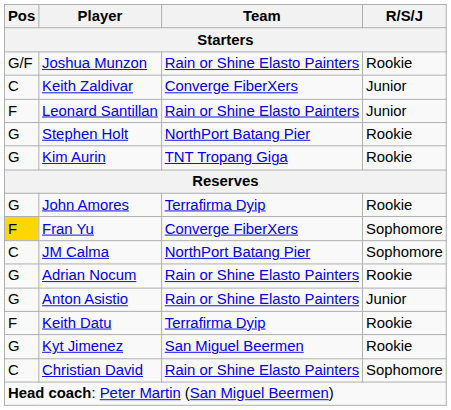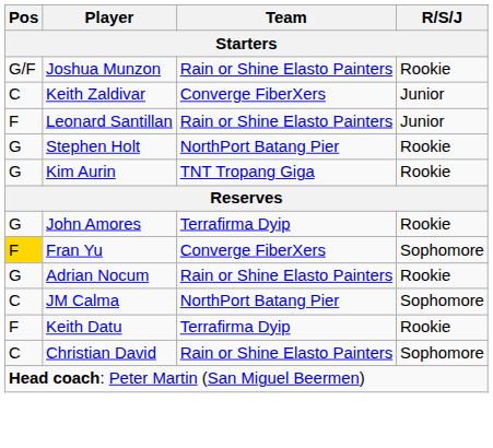rows swapped: Adrian Nocum <-> JM Calma
- row: G | Anton Asistio | Rain or Shine Elasto Painters | Junior
- row: G | Kyt Jimenez | San Miguel Beermen | Rookie
